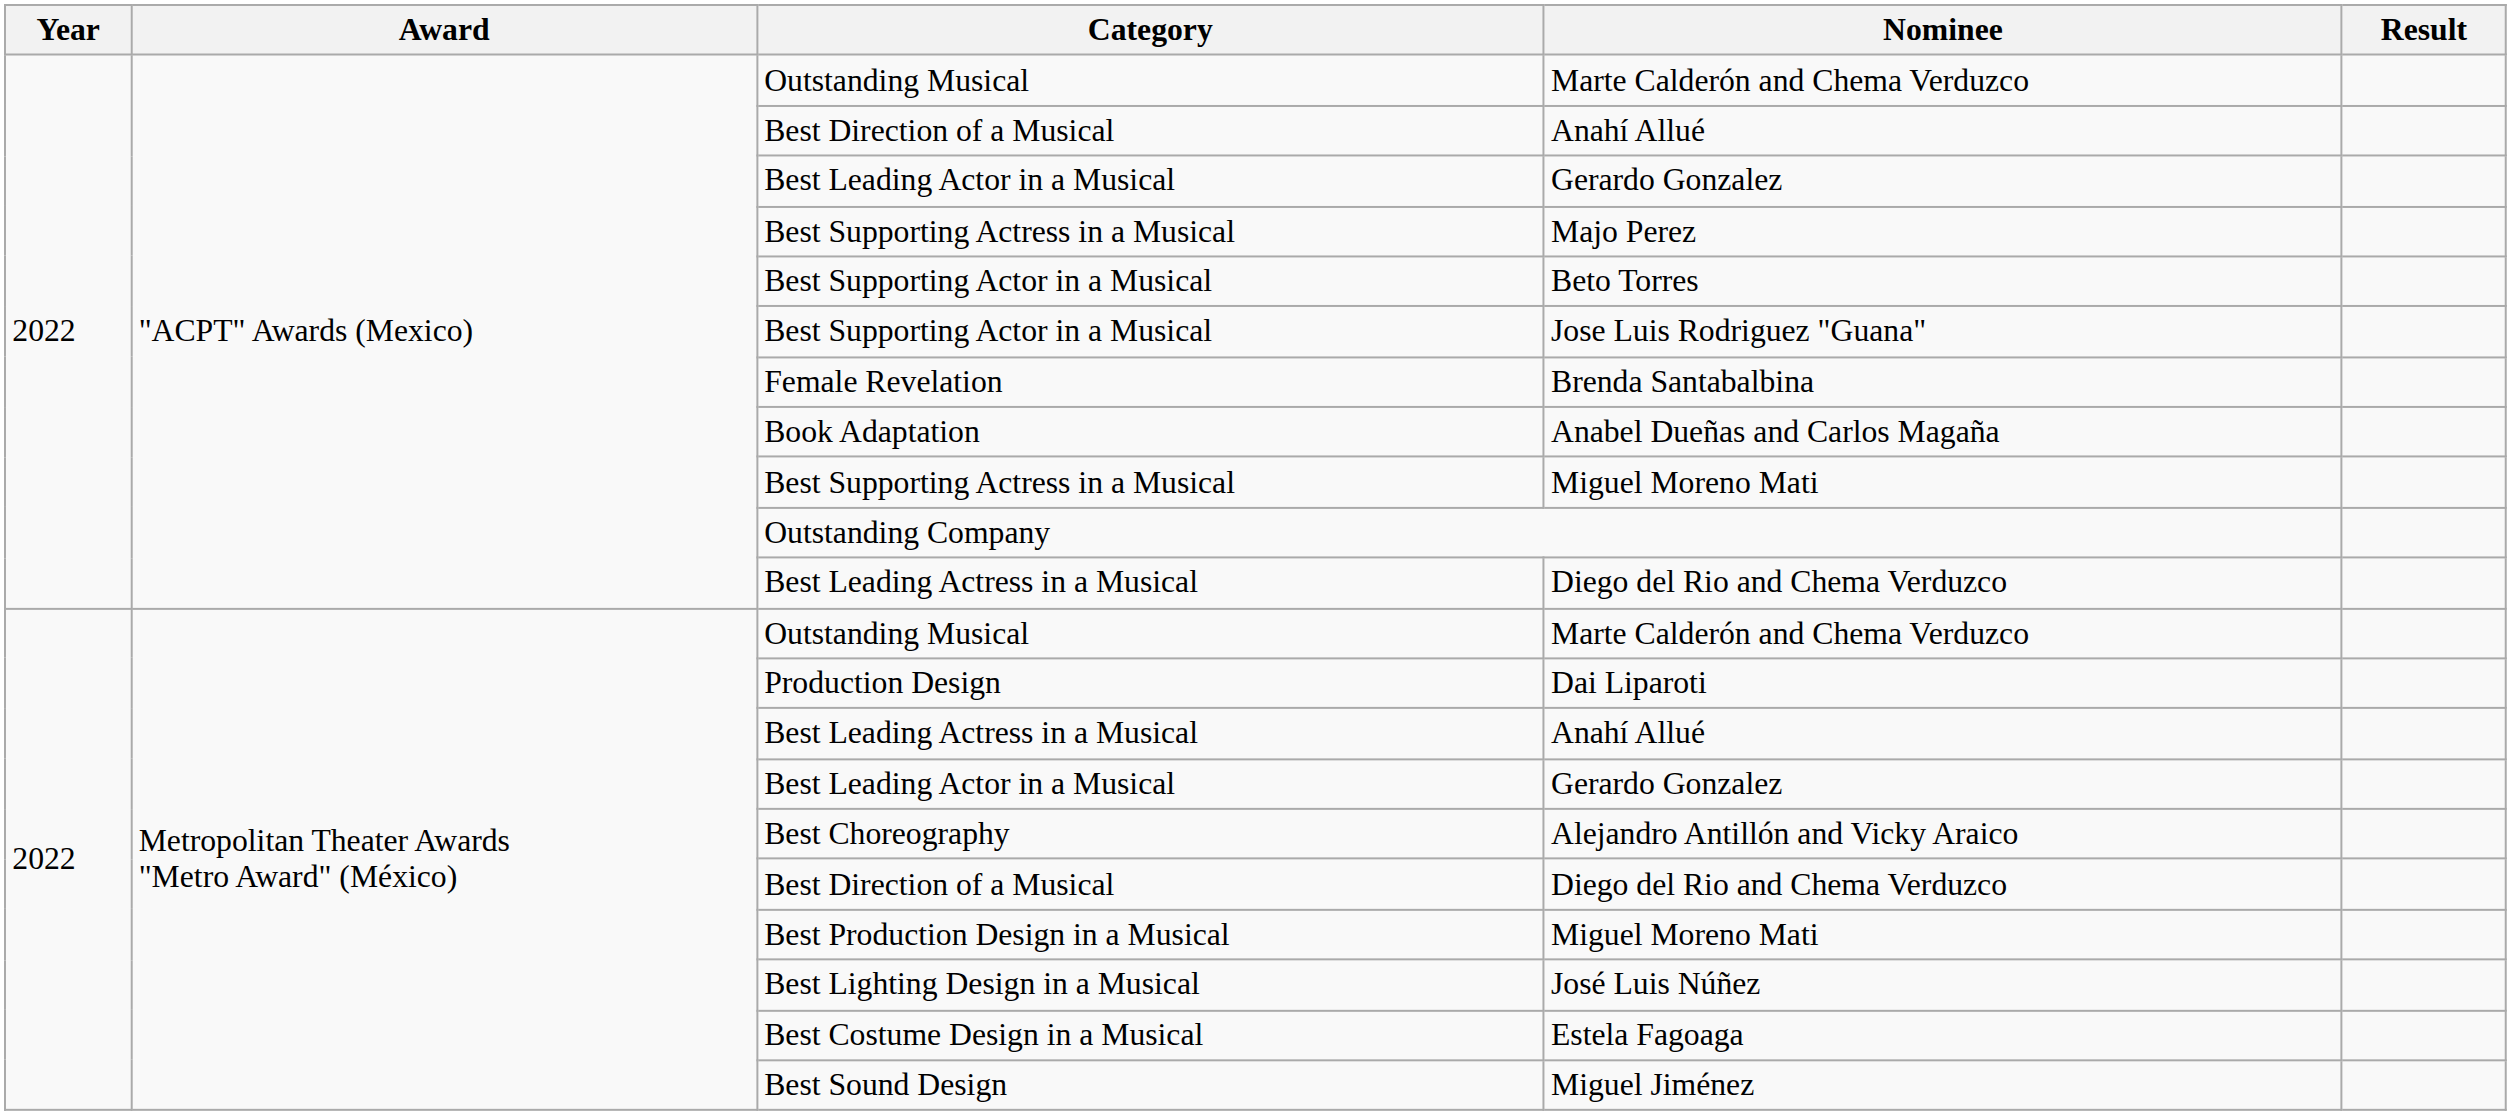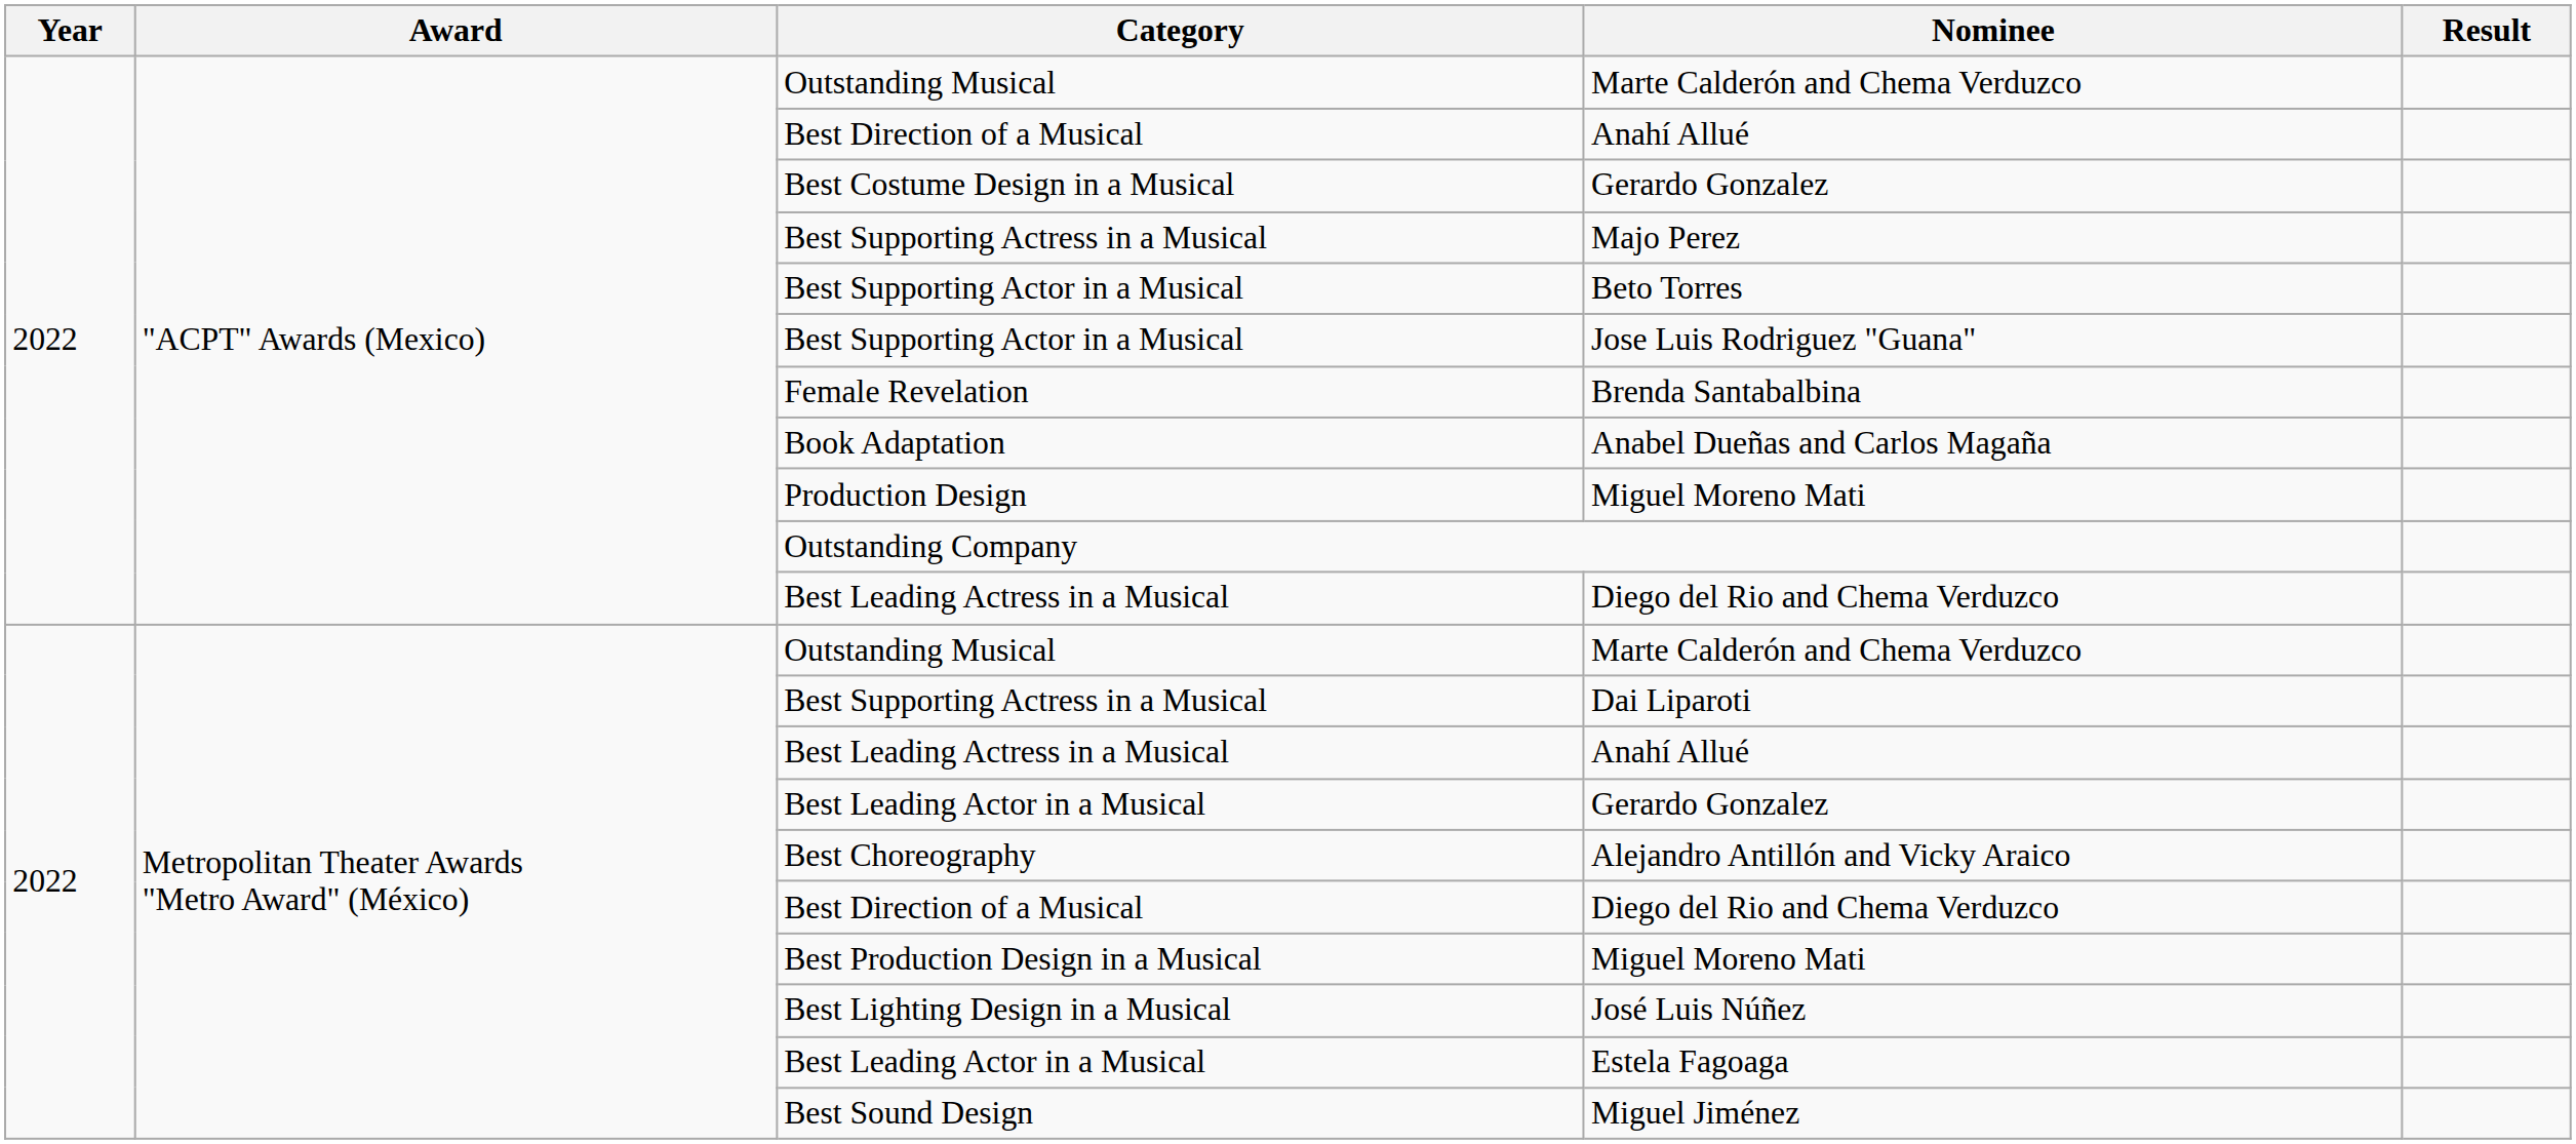"ACPT" Awards (Mexico) / Gerardo Gonzalez | Category: Best Leading Actor in a Musical -> Best Costume Design in a Musical
"ACPT" Awards (Mexico) / Miguel Moreno Mati | Category: Best Supporting Actress in a Musical -> Production Design
Dai Liparoti | Category: Production Design -> Best Supporting Actress in a Musical
Estela Fagoaga | Category: Best Costume Design in a Musical -> Best Leading Actor in a Musical
